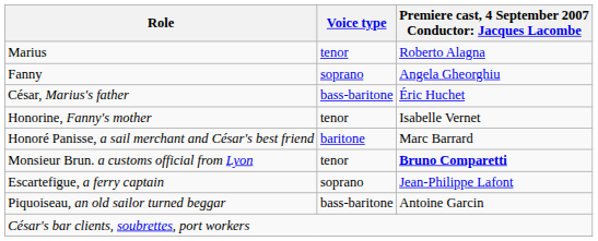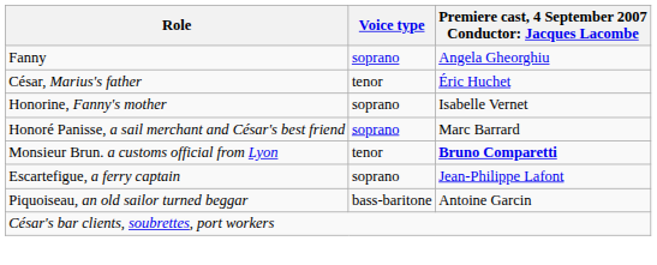- row: Marius | tenor | Roberto Alagna
César, Marius's father | Voice type: bass-baritone -> tenor
Honorine, Fanny's mother | Voice type: tenor -> soprano
Honoré Panisse, a sail merchant and César's best friend | Voice type: baritone -> soprano
